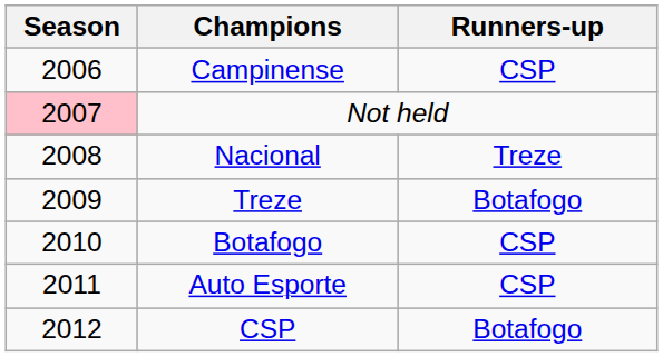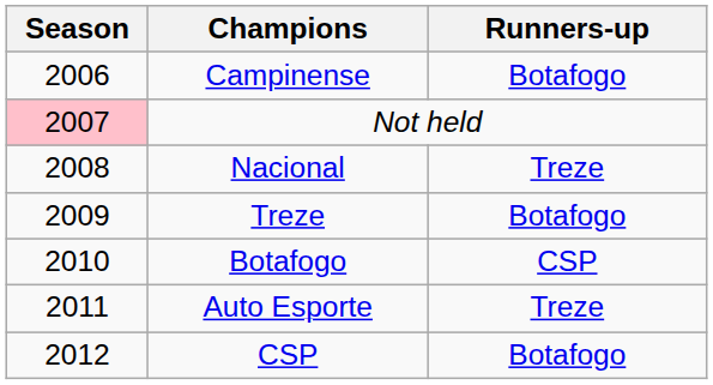Campinense | Runners-up: CSP -> Botafogo
Auto Esporte | Runners-up: CSP -> Treze
